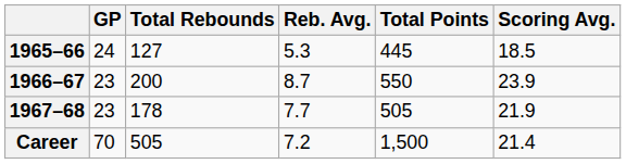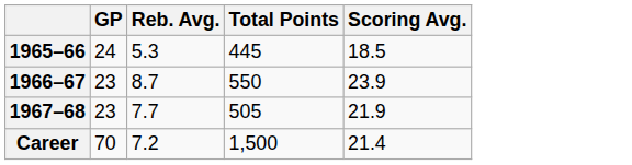- column: Total Rebounds | 127 | 200 | 178 | 505
